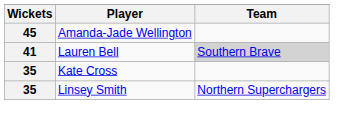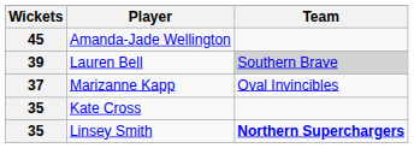Lauren Bell | Wickets: 41 -> 39
+ row: 37 | Marizanne Kapp | Oval Invincibles
Linsey Smith | Team: normal -> bold
